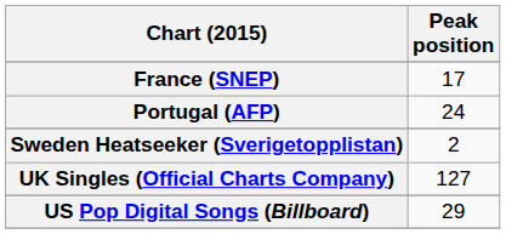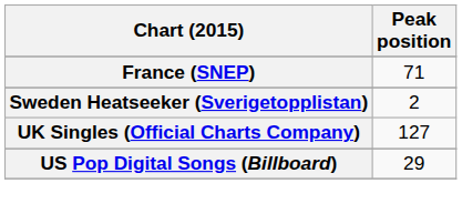France (SNEP) | Peak position: 17 -> 71
- row: Portugal (AFP) | 24
